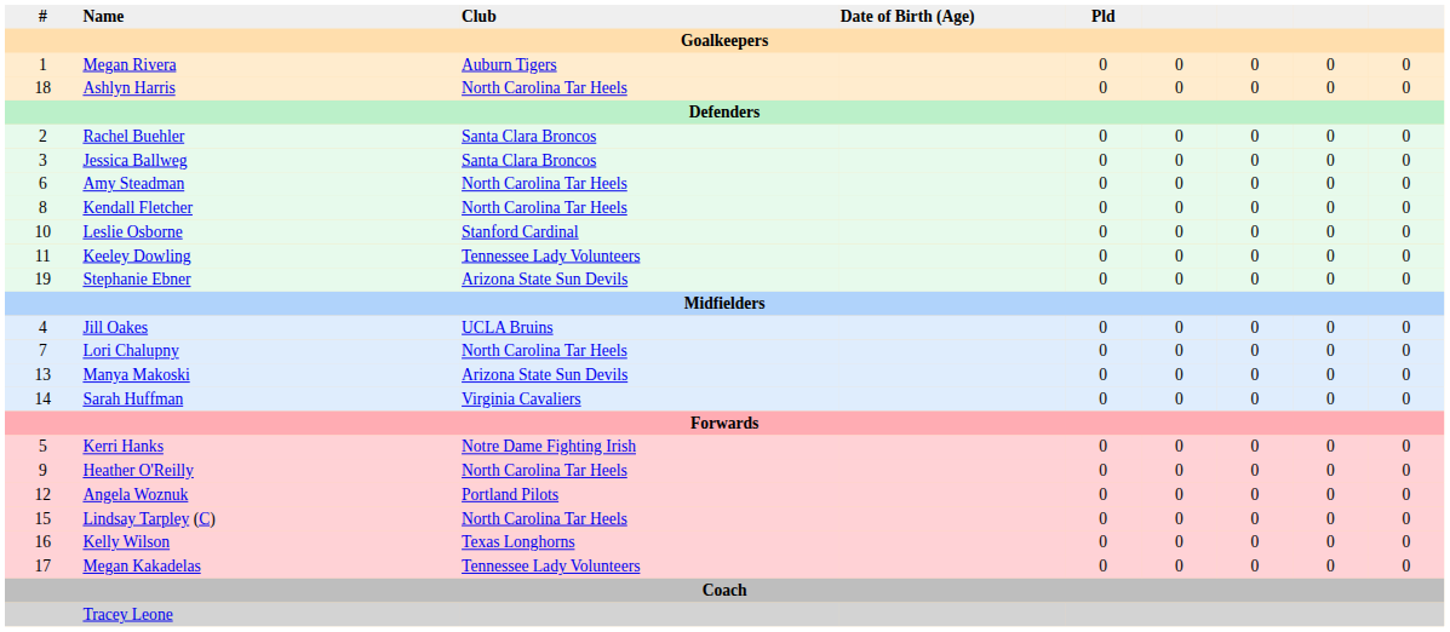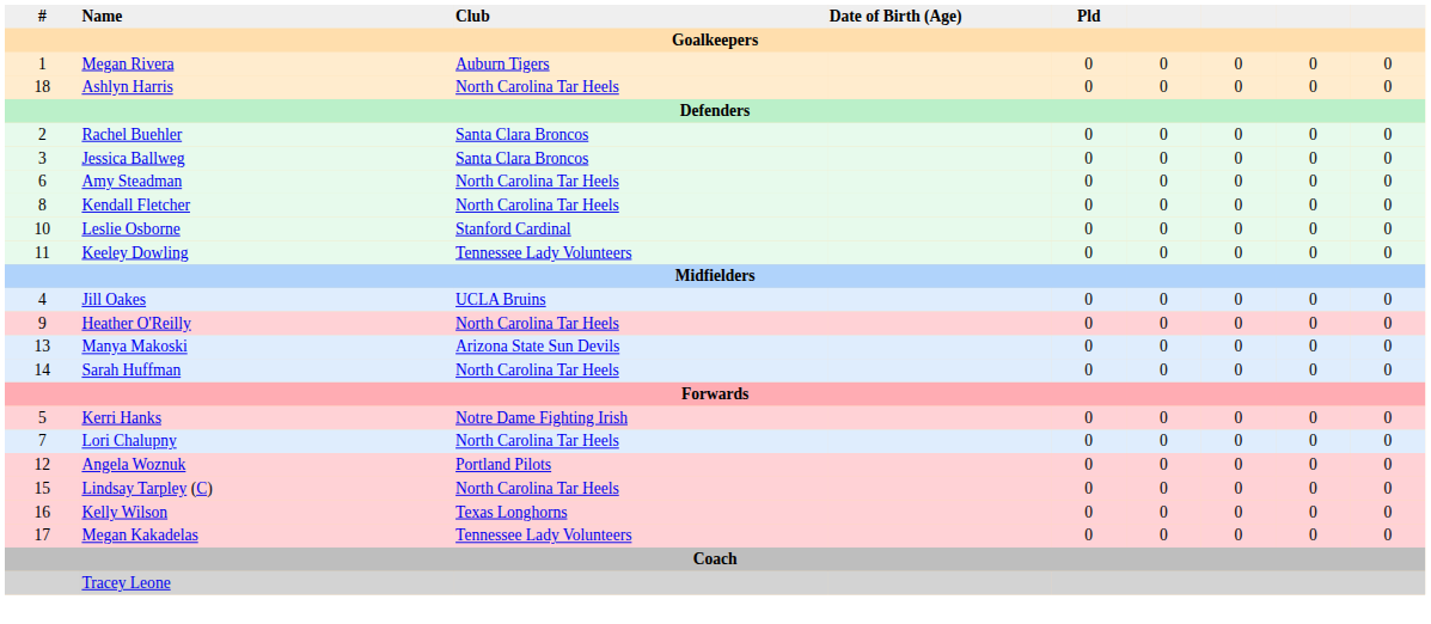- row: 19 | Stephanie Ebner | Arizona State Sun Devils | 0 | 0 | 0 | 0 | 0
rows swapped: Lori Chalupny <-> Heather O'Reilly
Sarah Huffman | Club: Virginia Cavaliers -> North Carolina Tar Heels
